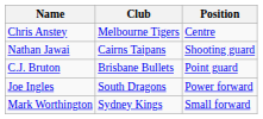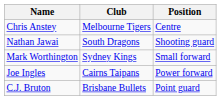Nathan Jawai | Club: Cairns Taipans -> South Dragons
rows swapped: Mark Worthington <-> C.J. Bruton
Joe Ingles | Club: South Dragons -> Cairns Taipans
